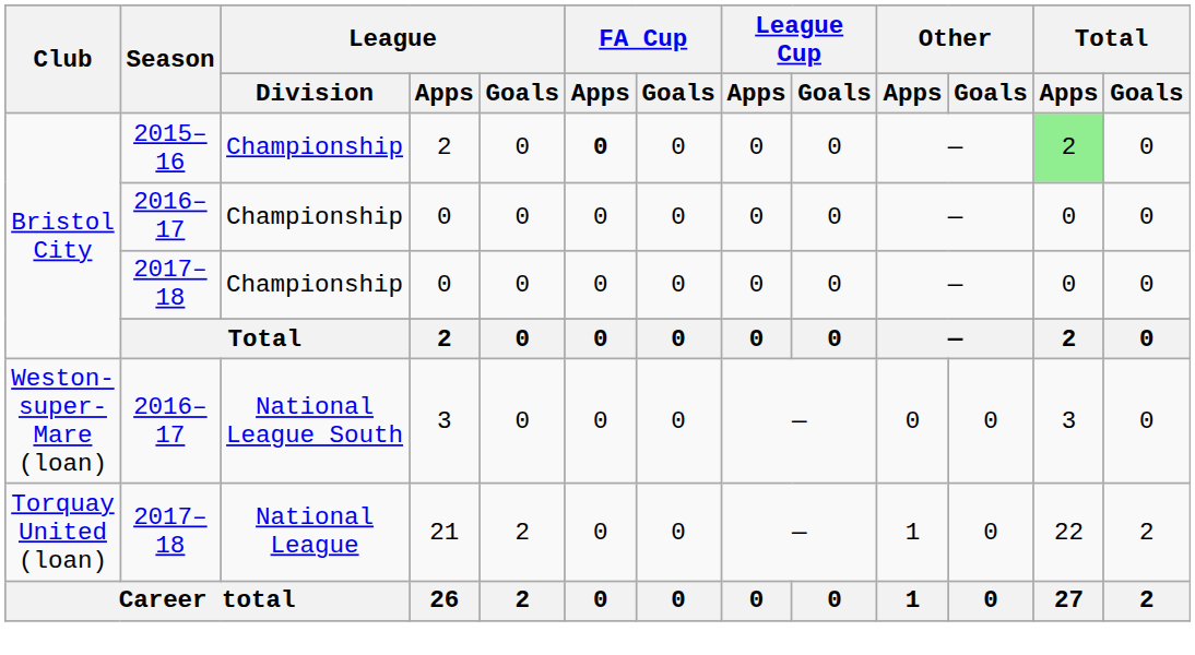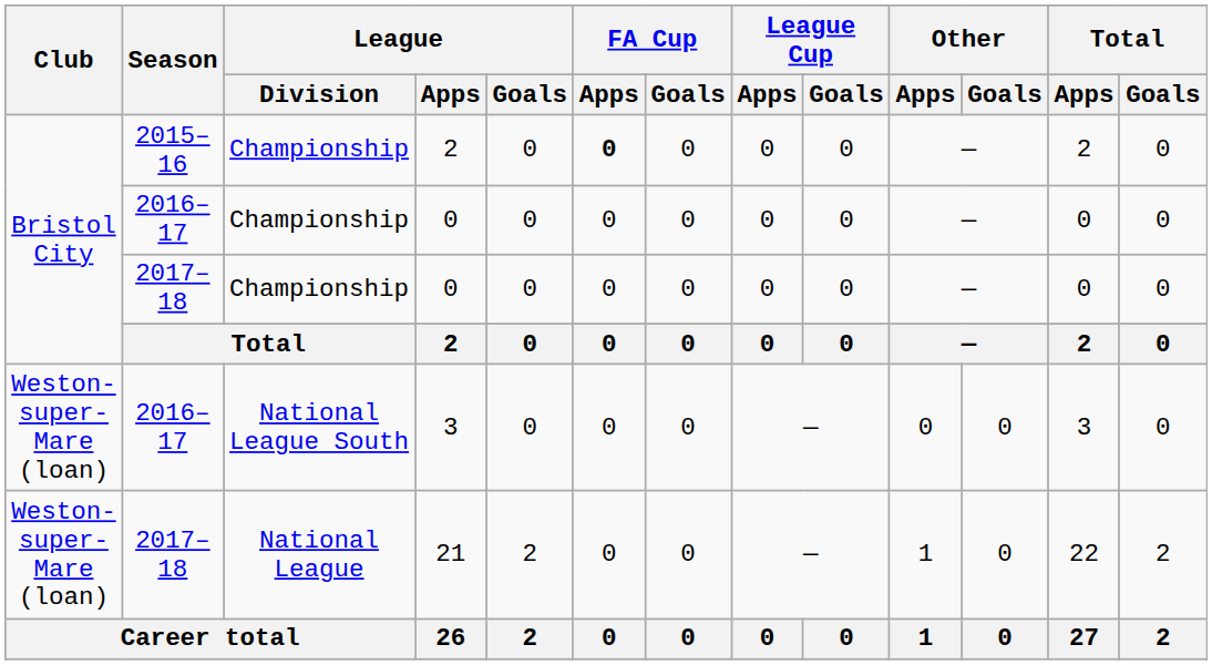2015–16 / 2 | Total / Apps: lightgreen background -> no background
21 | Club: Torquay United (loan) -> Weston-super-Mare (loan)
